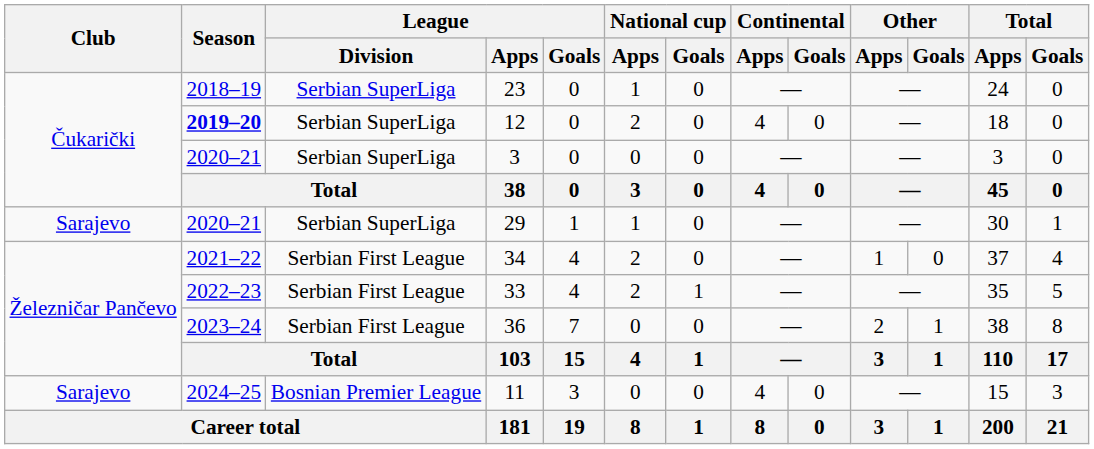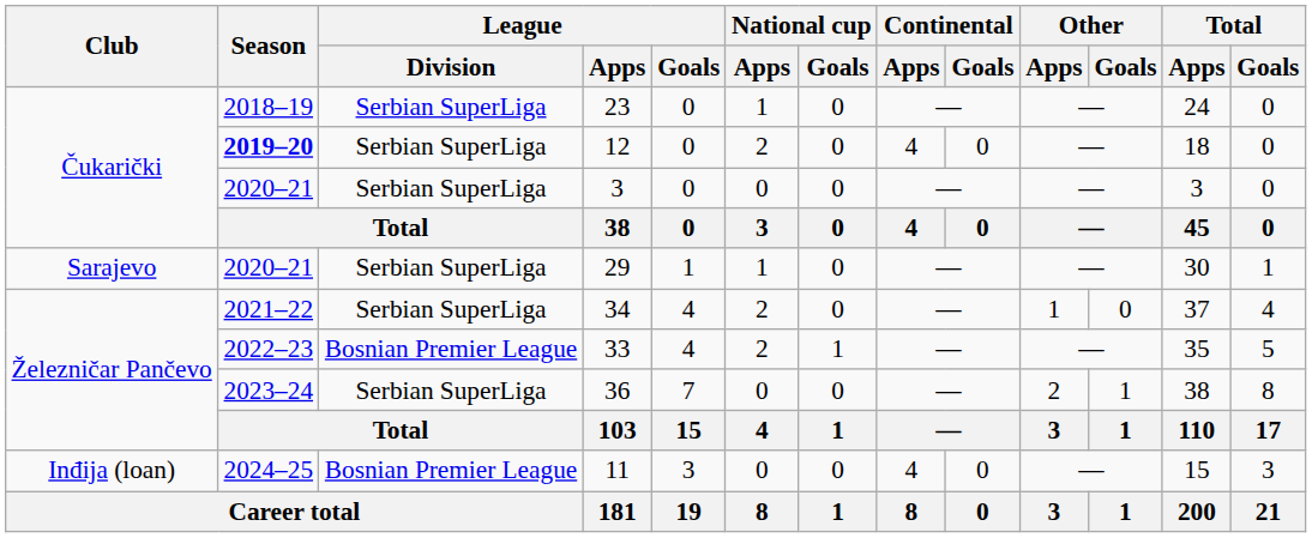34 | League / Division: Serbian First League -> Serbian SuperLiga
33 | League / Division: Serbian First League -> Bosnian Premier League
36 | League / Division: Serbian First League -> Serbian SuperLiga
11 | Club: Sarajevo -> Inđija (loan)
